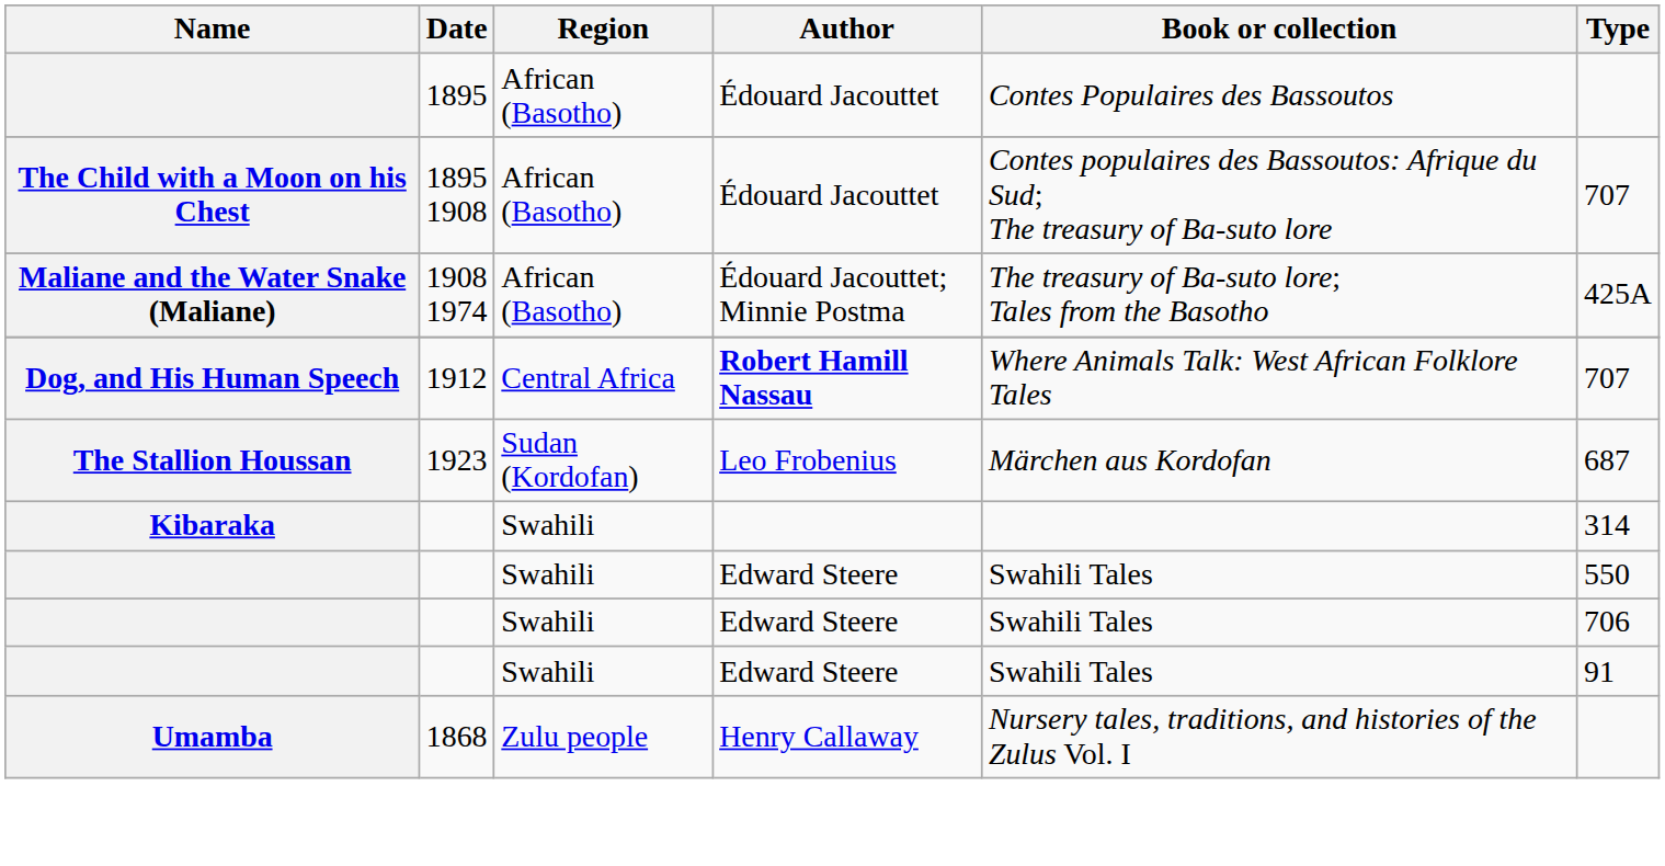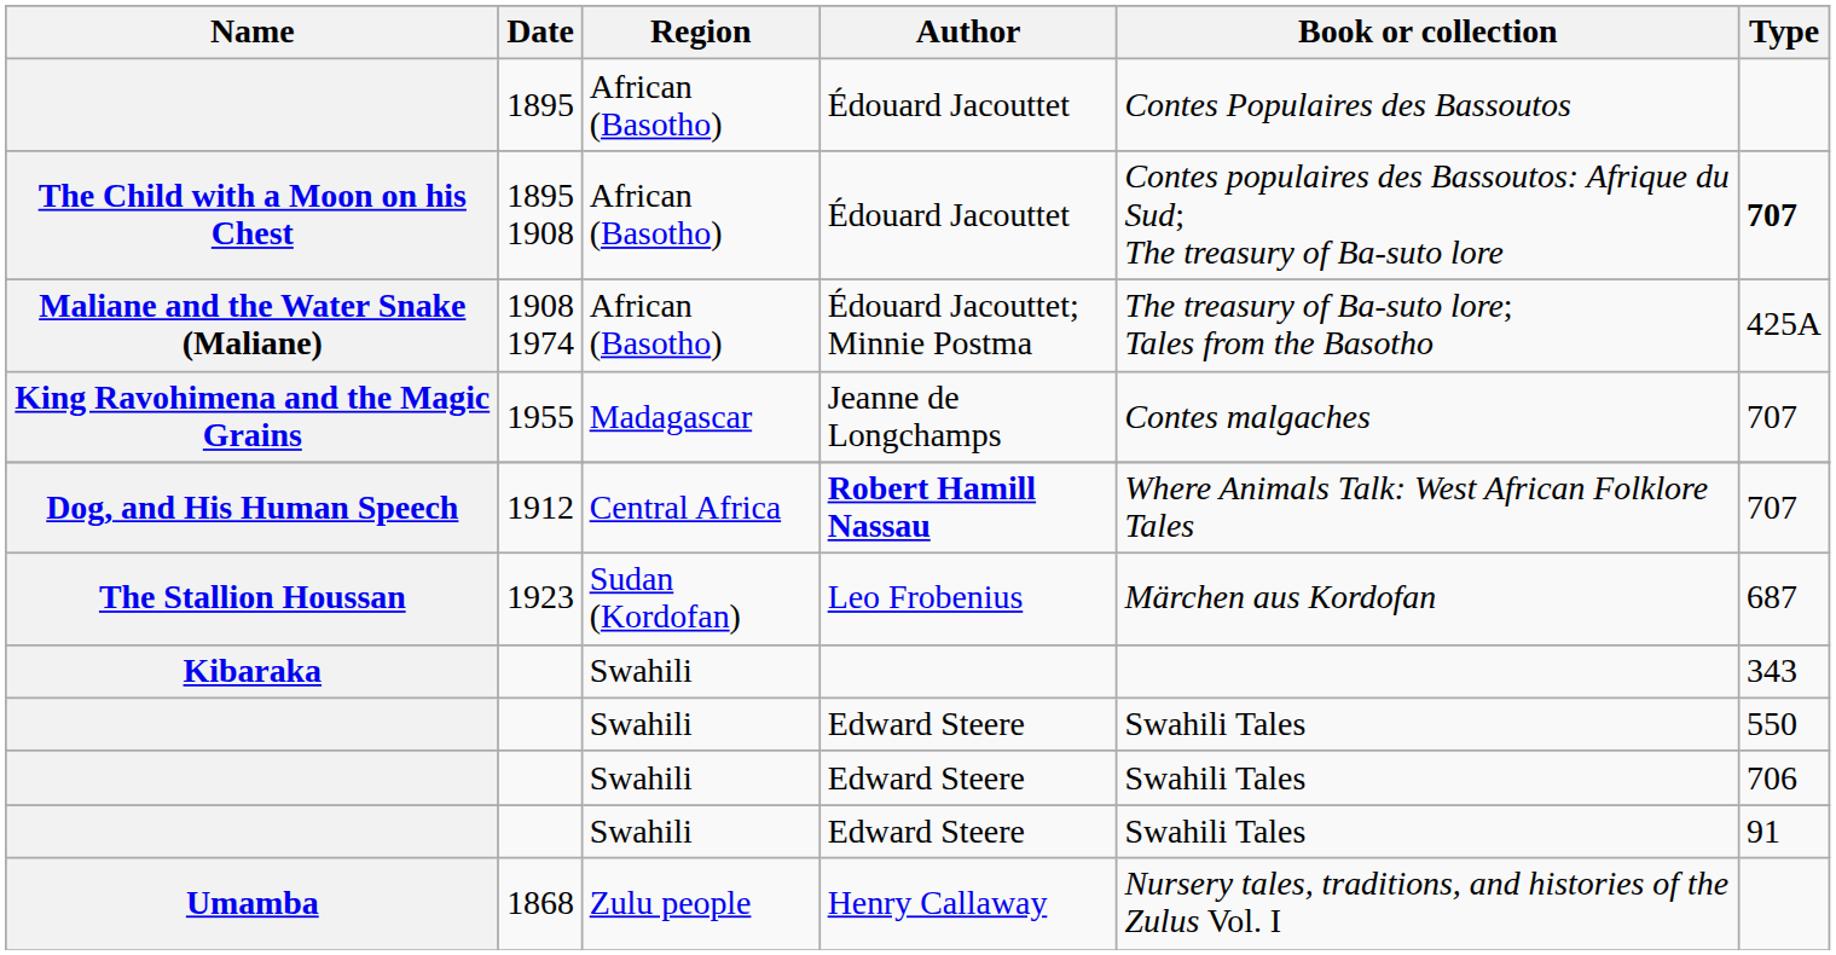The Child with a Moon on his Chest | Type: normal -> bold
+ row: King Ravohimena and the Magic Grains | 1955 | Madagascar | Jeanne de Longchamps | Contes malgaches | 707
Kibaraka | Type: 314 -> 343
